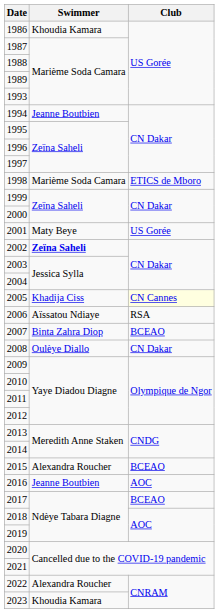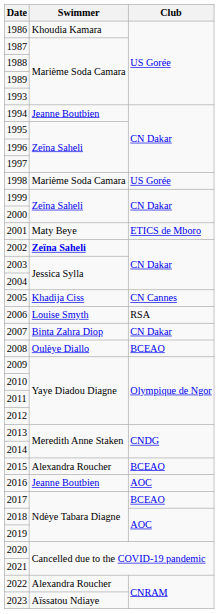1998 | Club: ETICS de Mboro -> US Gorée
2001 | Club: US Gorée -> ETICS de Mboro
2005 | Club: lightyellow background -> no background
2006 | Swimmer: Aïssatou Ndiaye -> Louise Smyth
2007 | Club: BCEAO -> CN Dakar
2008 | Club: CN Dakar -> BCEAO
2023 | Swimmer: Khoudia Kamara -> Aïssatou Ndiaye
